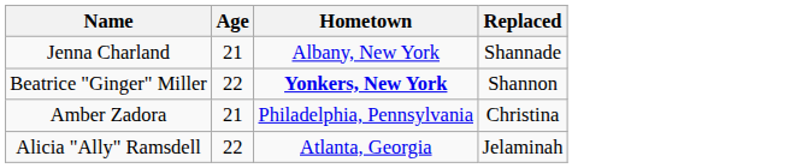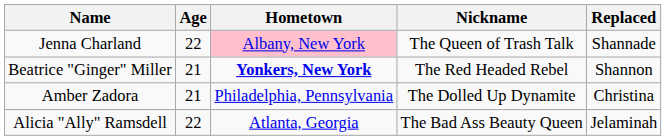+ column: Nickname | The Queen of Trash Talk | The Red Headed Rebel | The Dolled Up Dynamite | The Bad Ass Beauty Queen
Jenna Charland | Age: 21 -> 22
Jenna Charland | Hometown: no background -> pink background
Beatrice "Ginger" Miller | Age: 22 -> 21
